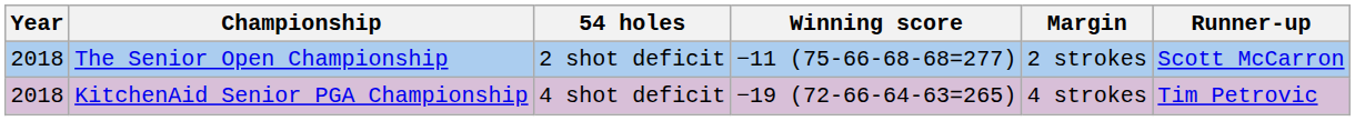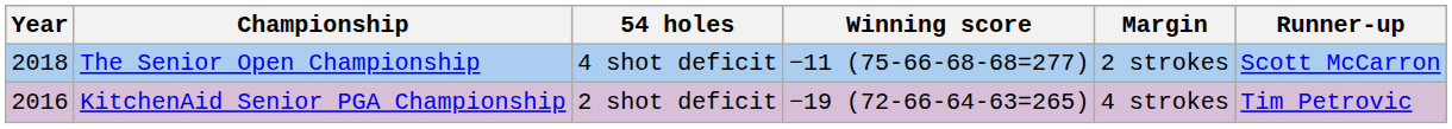The Senior Open Championship | 54 holes: 2 shot deficit -> 4 shot deficit
KitchenAid Senior PGA Championship | Year: 2018 -> 2016
KitchenAid Senior PGA Championship | 54 holes: 4 shot deficit -> 2 shot deficit
